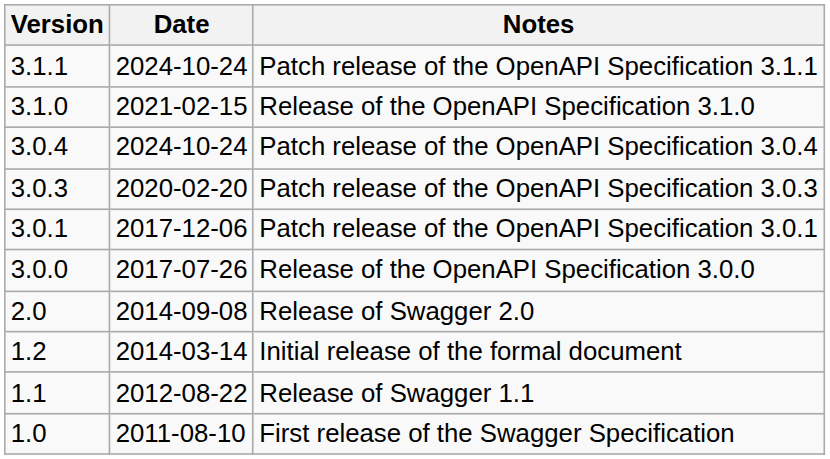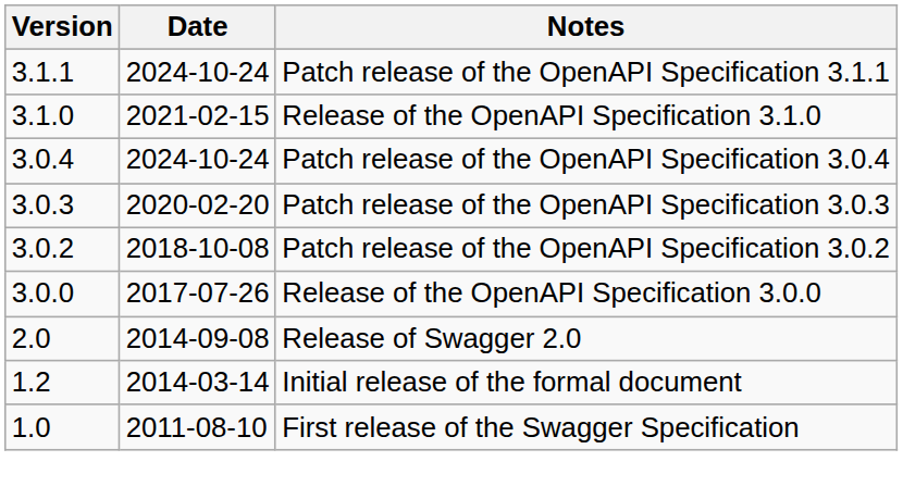+ row: 3.0.2 | 2018-10-08 | Patch release of the OpenAPI Specification 3.0.2
- row: 3.0.1 | 2017-12-06 | Patch release of the OpenAPI Specification 3.0.1
- row: 1.1 | 2012-08-22 | Release of Swagger 1.1
